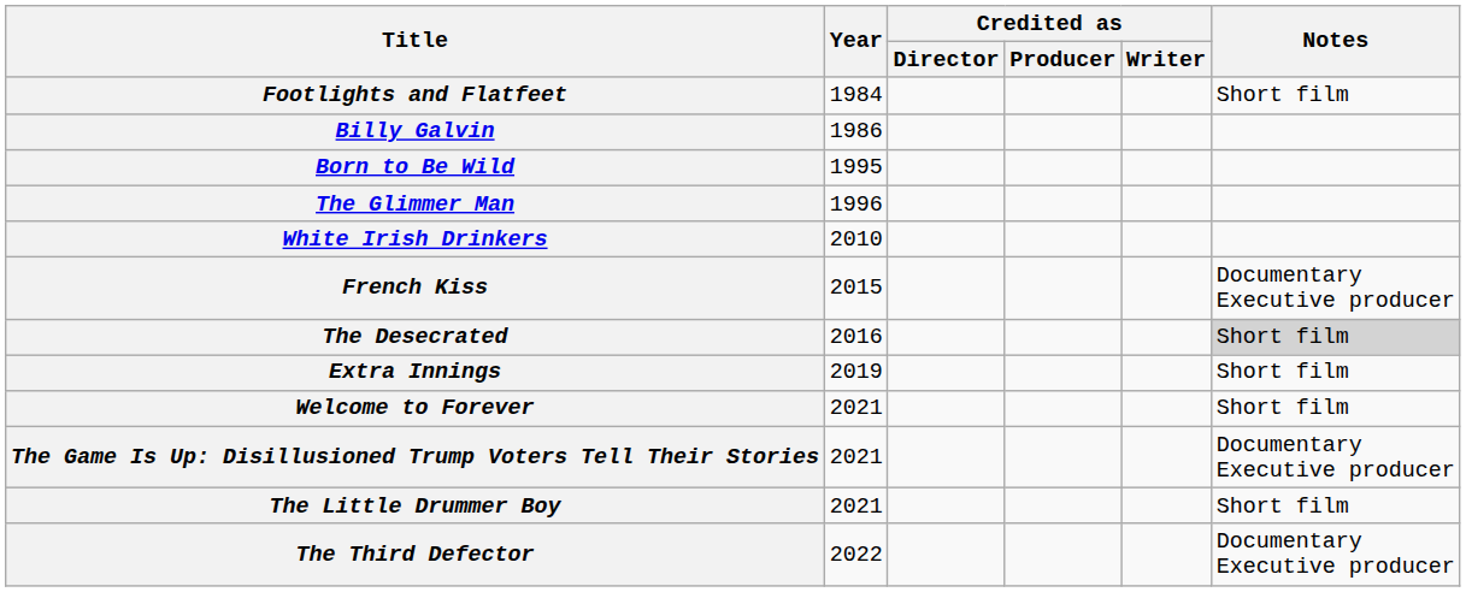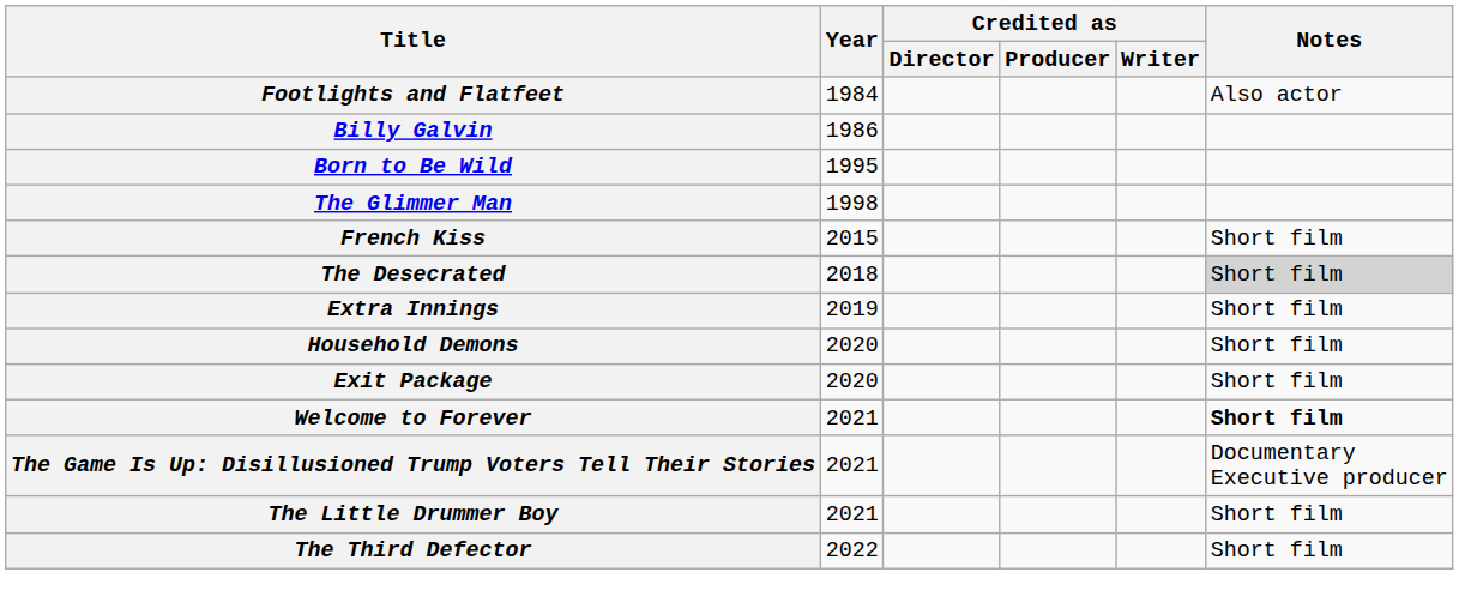Footlights and Flatfeet | Notes: Short film -> Also actor
The Glimmer Man | Year: 1996 -> 1998
- row: White Irish Drinkers | 2010
French Kiss | Notes: Documentary Executive producer -> Short film
The Desecrated | Year: 2016 -> 2018
+ row: Household Demons | 2020 | Short film
+ row: Exit Package | 2020 | Short film
Welcome to Forever | Notes: normal -> bold
The Third Defector | Notes: Documentary Executive producer -> Short film
